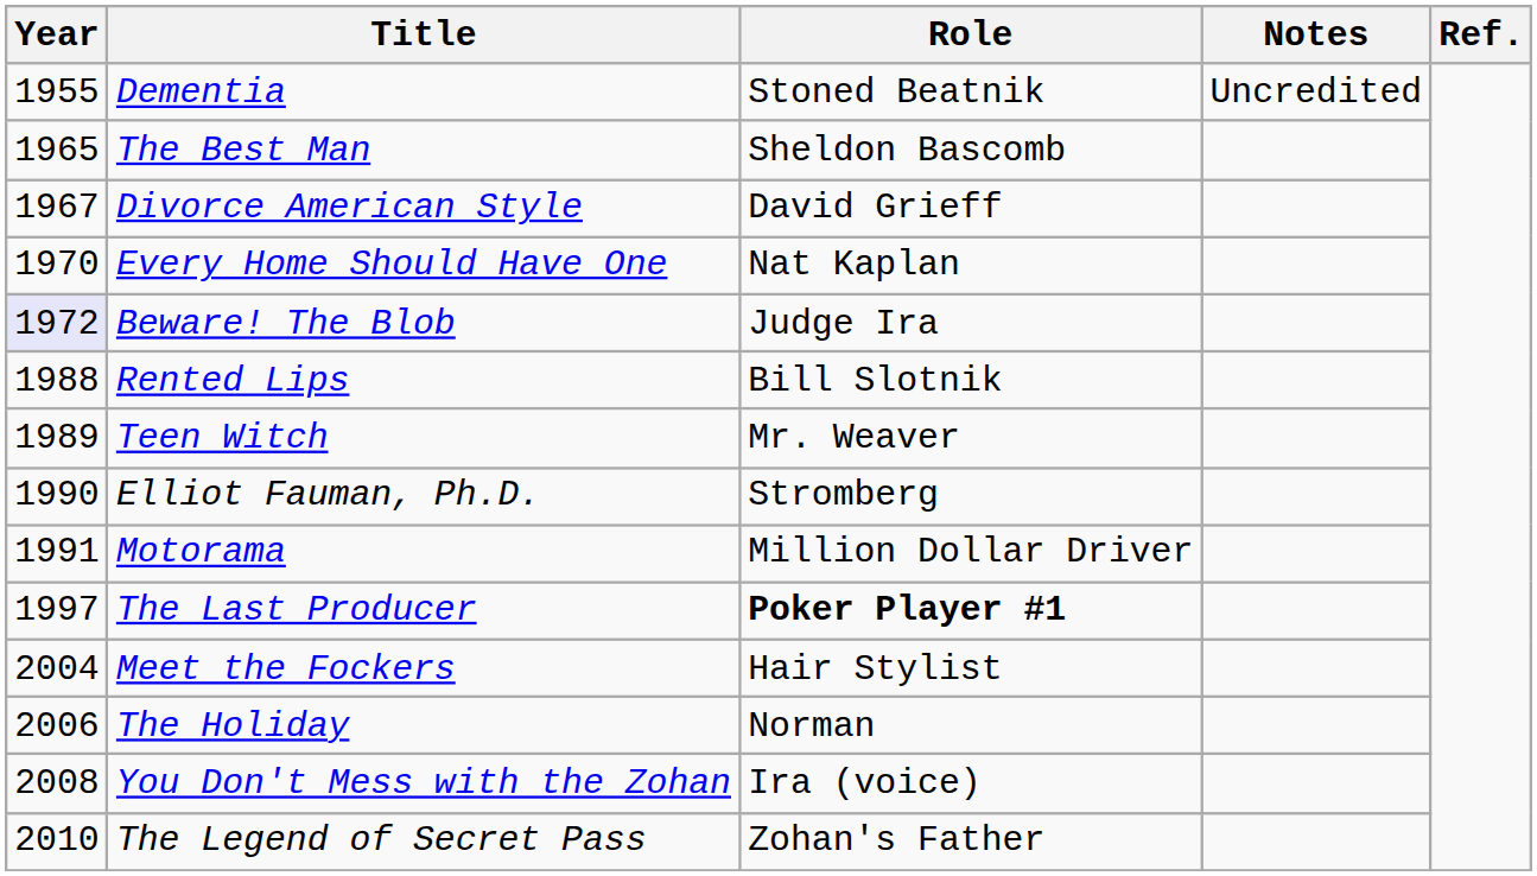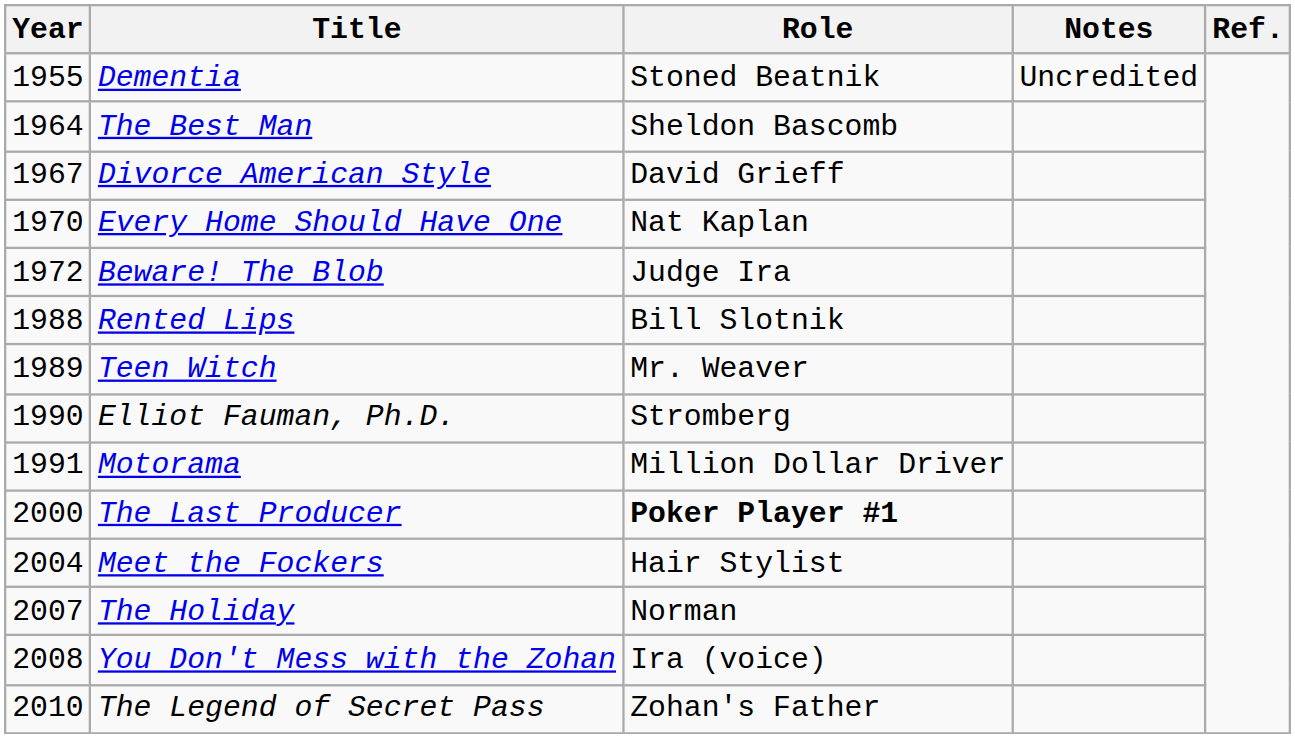The Best Man | Year: 1965 -> 1964
Beware! The Blob | Year: lavender background -> no background
The Last Producer | Year: 1997 -> 2000
The Holiday | Year: 2006 -> 2007
